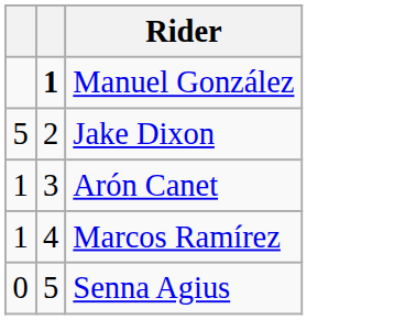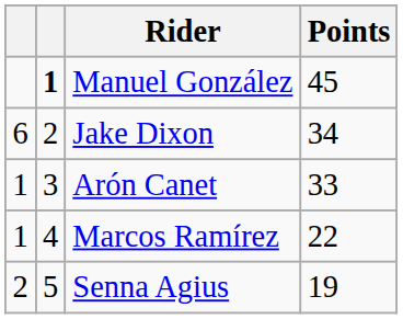+ column: Points | 45 | 34 | 33 | 22 | 19
Jake Dixon | column 1: 5 -> 6
Senna Agius | column 1: 0 -> 2
